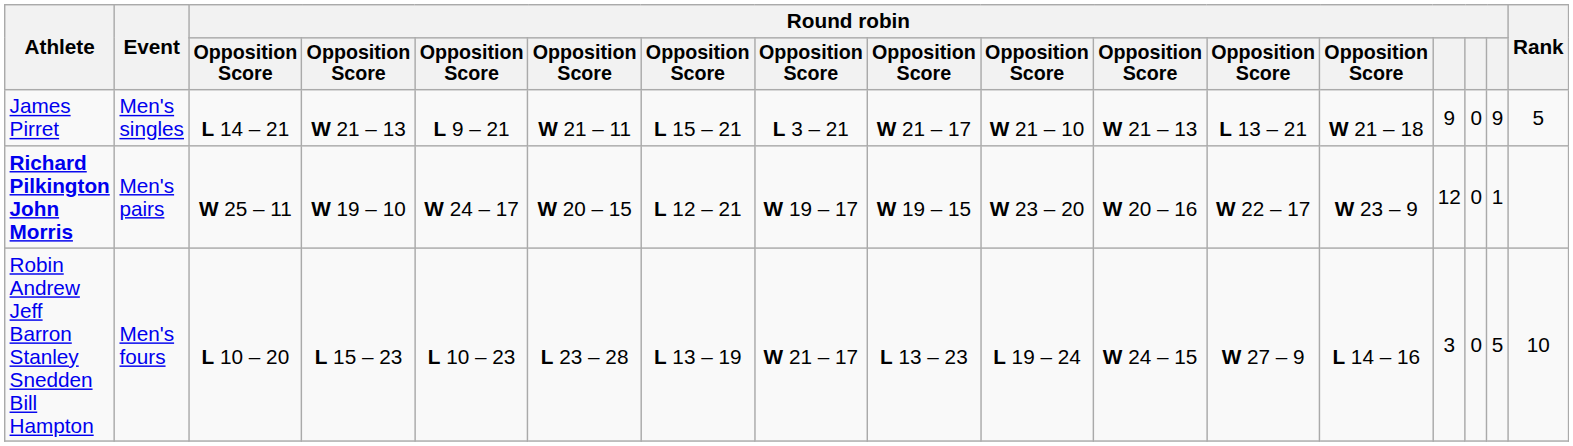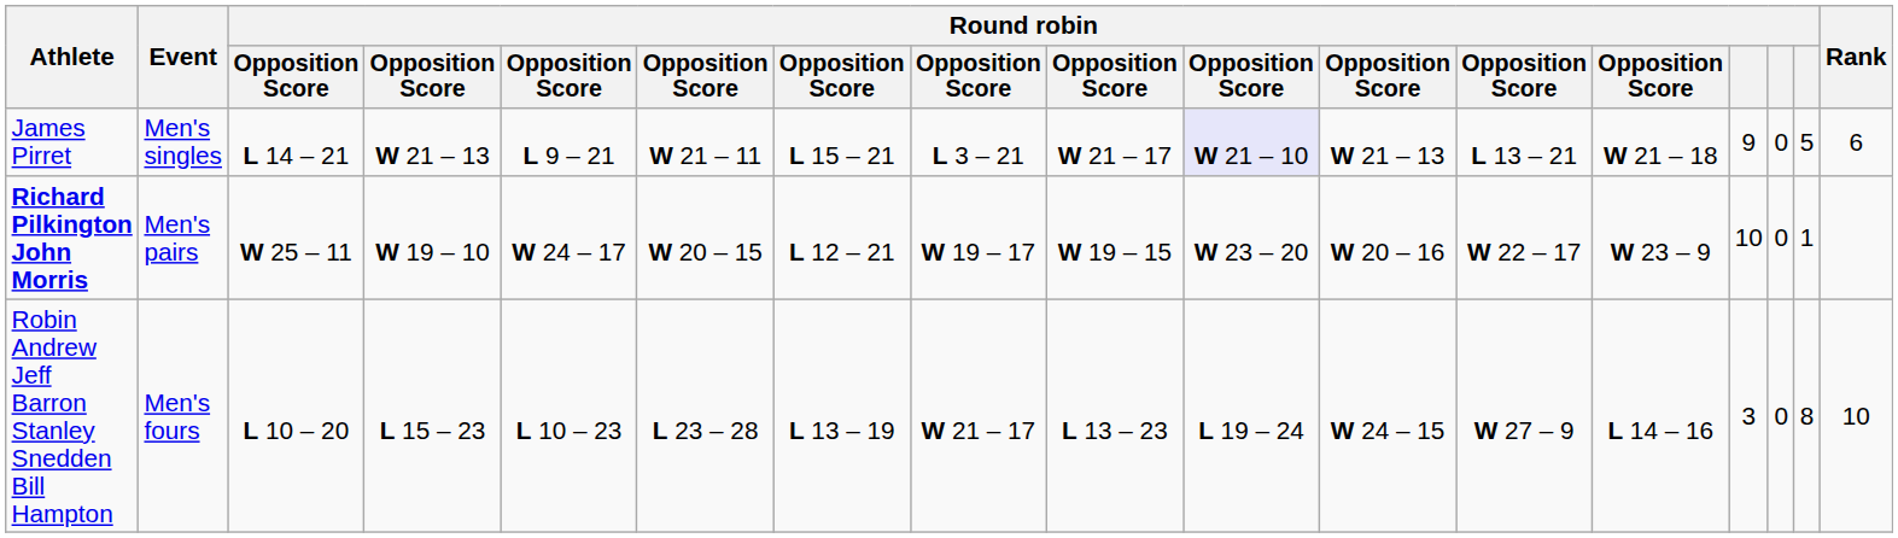James Pirret | column 10: no background -> lavender background
James Pirret | column 16: 9 -> 5
James Pirret | Rank: 5 -> 6
Richard Pilkington John Morris | column 14: 12 -> 10
Robin Andrew Jeff Barron Stanley Snedden Bill Hampton | column 16: 5 -> 8
